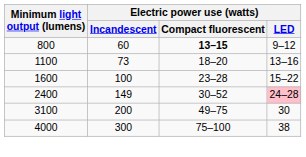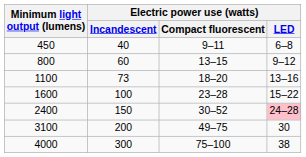+ row: 450 | 40 | 9–11 | 6–8
800 | Electric power use (watts) / Compact fluorescent: bold -> normal
2400 | Electric power use (watts) / Incandescent: 149 -> 150
